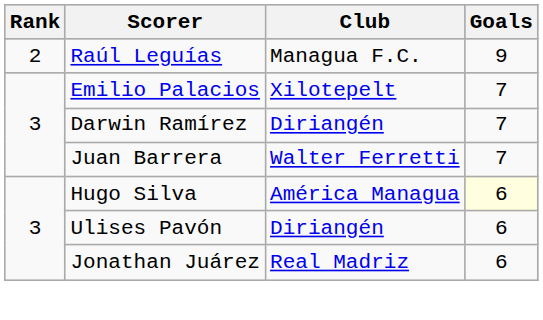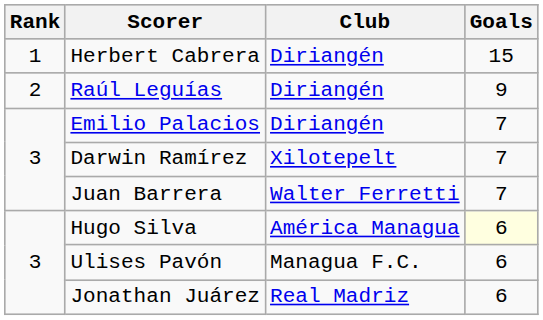+ row: 1 | Herbert Cabrera | Diriangén | 15
Raúl Leguías | Club: Managua F.C. -> Diriangén
Emilio Palacios | Club: Xilotepelt -> Diriangén
Darwin Ramírez | Club: Diriangén -> Xilotepelt
Ulises Pavón | Club: Diriangén -> Managua F.C.
